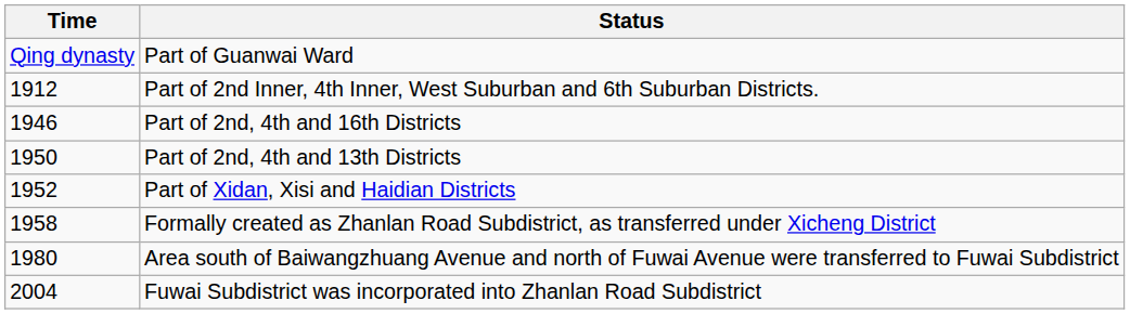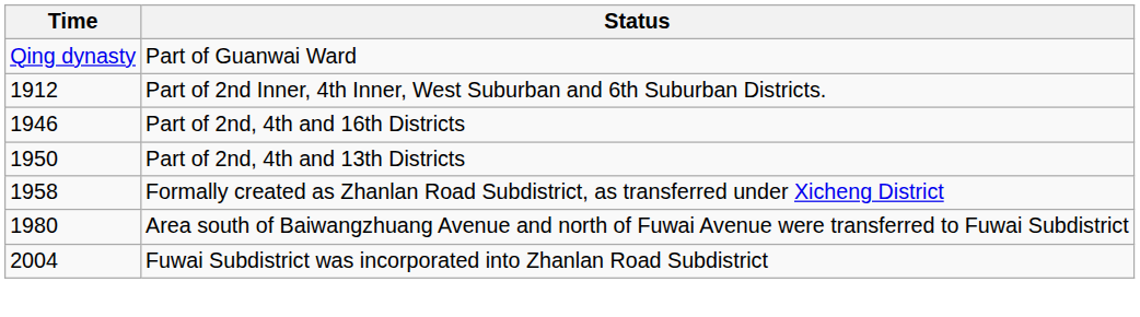- row: 1952 | Part of Xidan, Xisi and Haidian Districts
